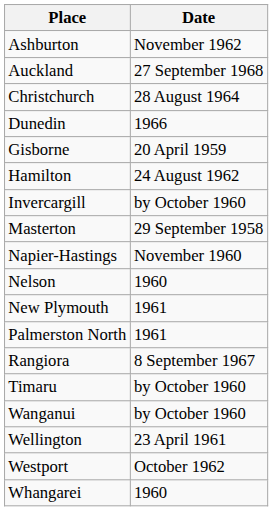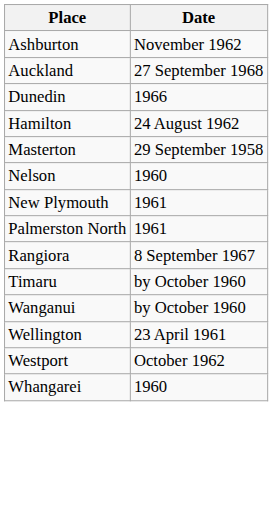- row: Christchurch | 28 August 1964
- row: Gisborne | 20 April 1959
- row: Invercargill | by October 1960
- row: Napier-Hastings | November 1960
